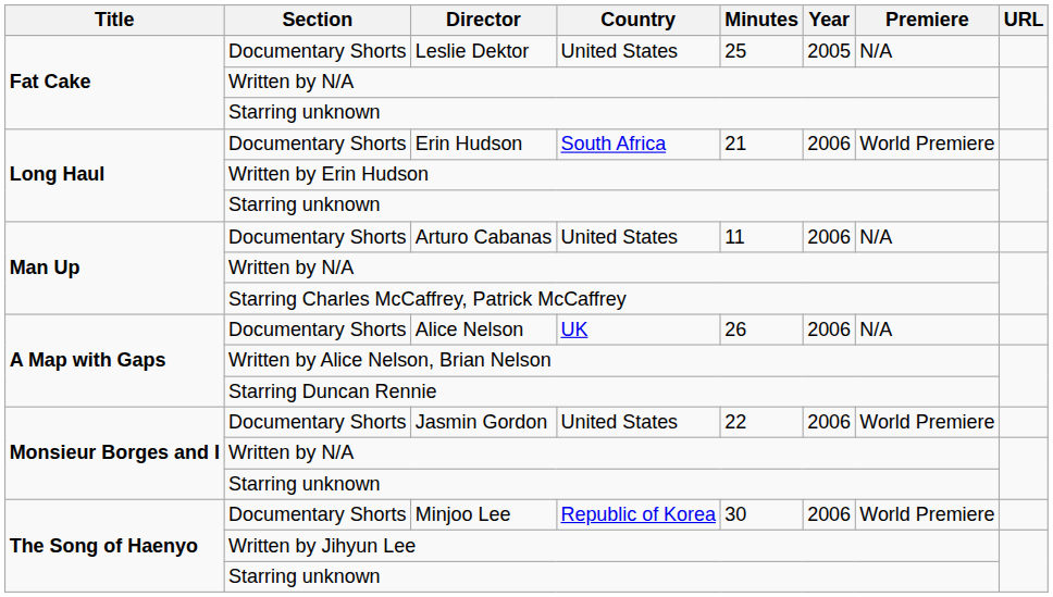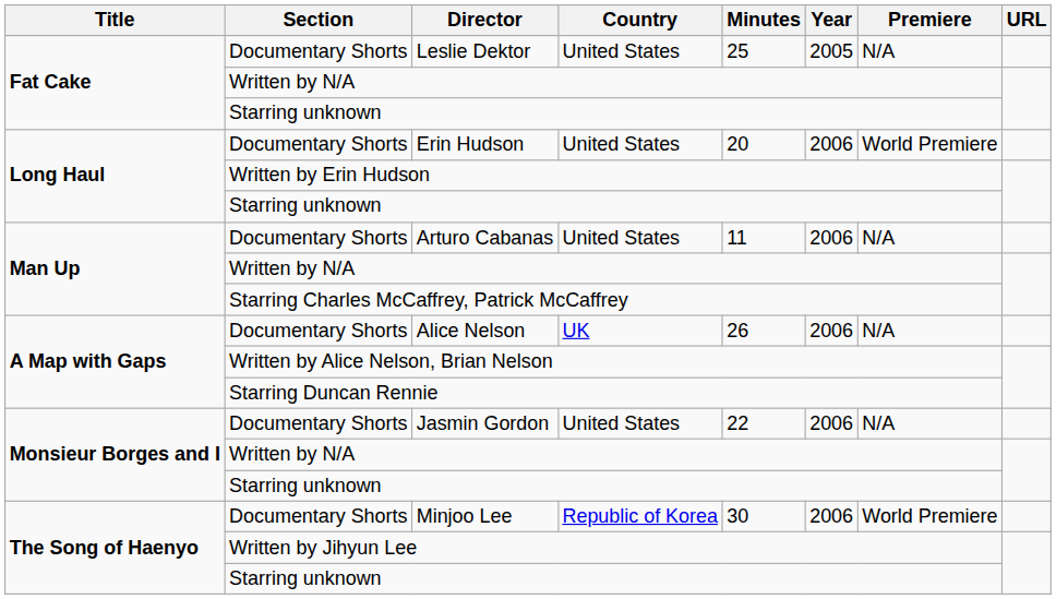Erin Hudson | Country: South Africa -> United States
Erin Hudson | Minutes: 21 -> 20
Jasmin Gordon | Premiere: World Premiere -> N/A
